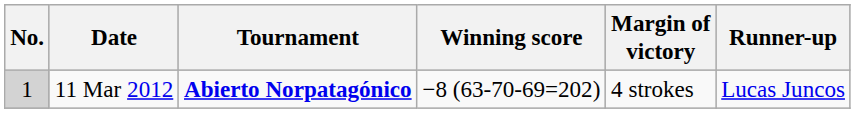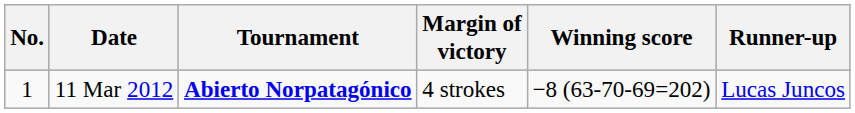columns swapped: Winning score <-> Margin of victory
11 Mar 2012 | No.: lightgrey background -> no background
